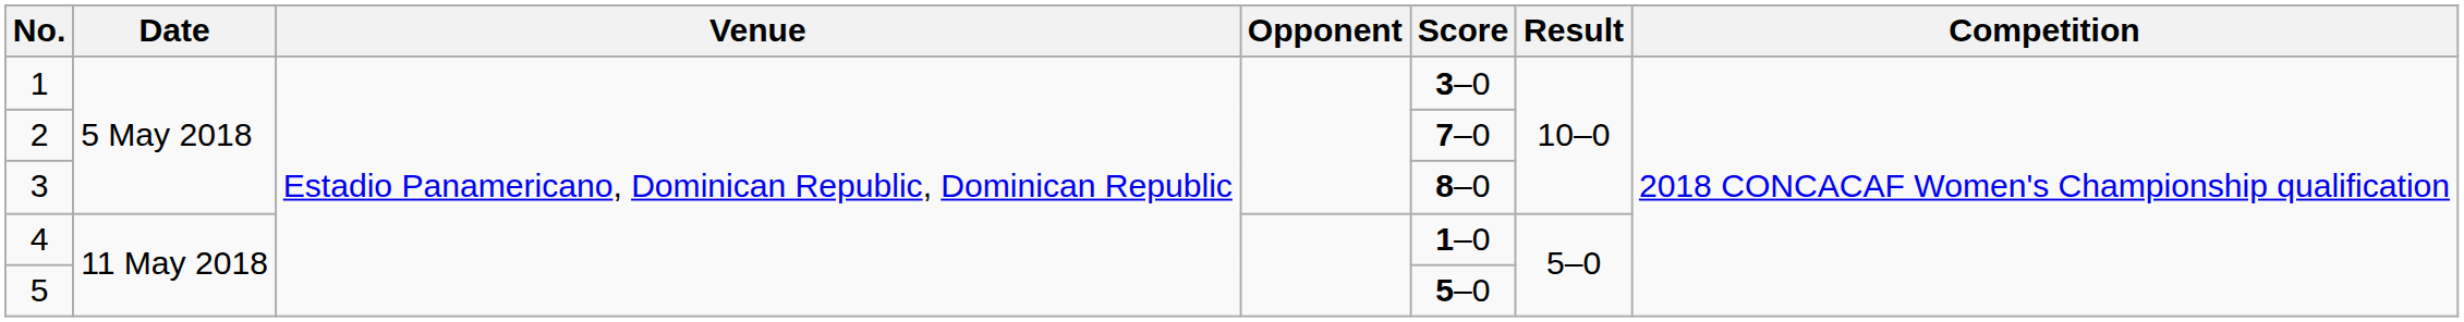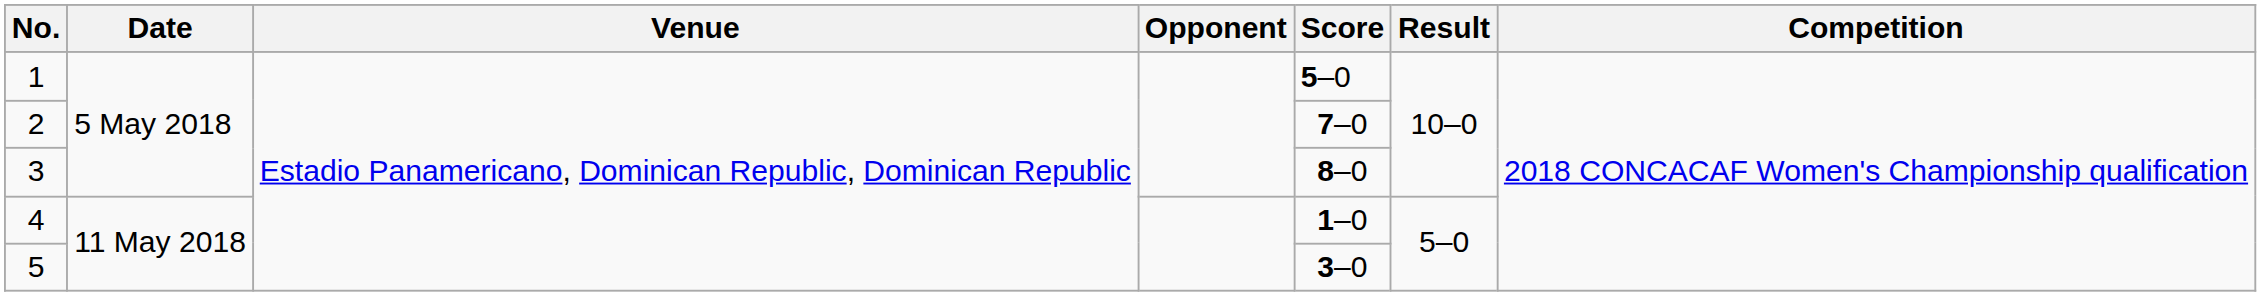1 | Score: 3–0 -> 5–0
5 | Score: 5–0 -> 3–0
